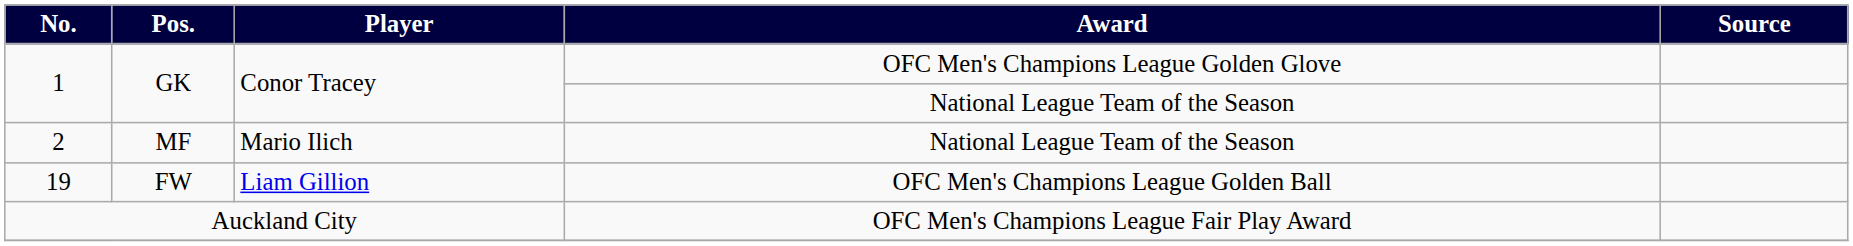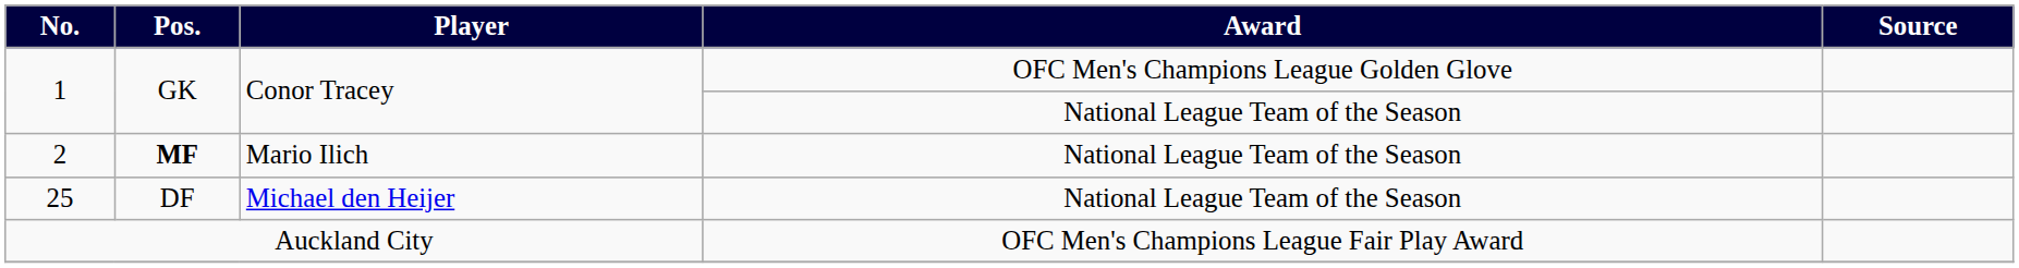2 | Pos.: normal -> bold
- row: 19 | FW | Liam Gillion | OFC Men's Champions League Golden Ball
+ row: 25 | DF | Michael den Heijer | National League Team of the Season
